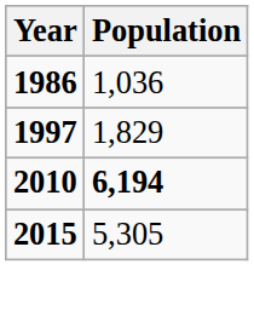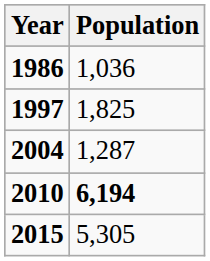1997 | Population: 1,829 -> 1,825
+ row: 2004 | 1,287
